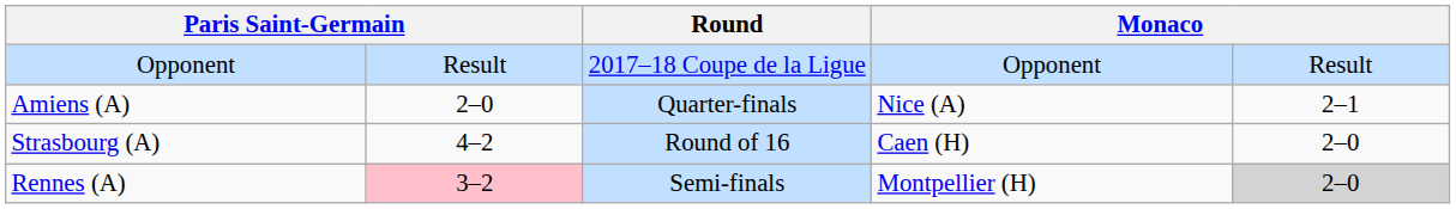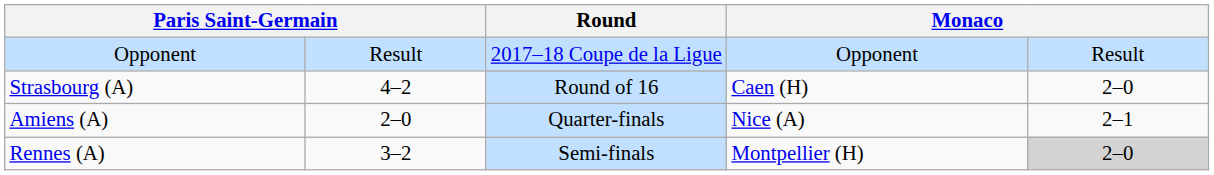rows swapped: Strasbourg (A) <-> Amiens (A)
Rennes (A) | column 2: pink background -> no background
